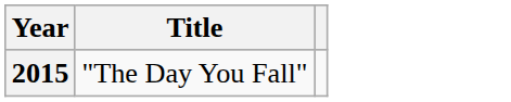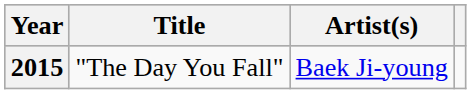+ column: Artist(s) | Baek Ji-young
